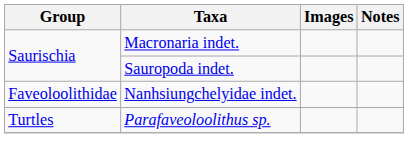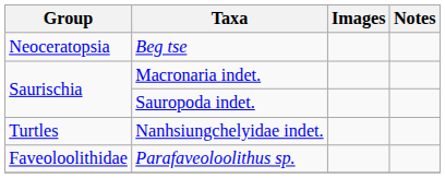+ row: Neoceratopsia | Beg tse
Nanhsiungchelyidae indet. | Group: Faveoloolithidae -> Turtles
Parafaveoloolithus sp. | Group: Turtles -> Faveoloolithidae
